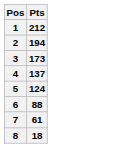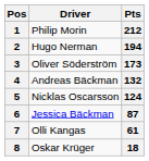+ column: Driver | Philip Morin | Hugo Nerman | Oliver Söderström | Andreas Bäckman | Nicklas Oscarsson | Jessica Bäckman | Olli Kangas | Oskar Krüger
4 | Pts: 137 -> 132
6 | Pts: 88 -> 87
